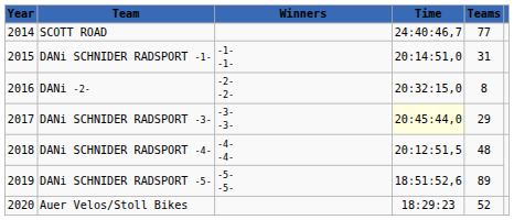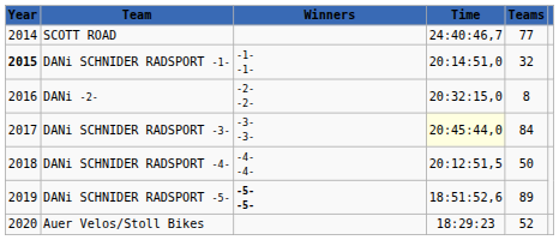DANi SCHNIDER RADSPORT -1- | Year: normal -> bold
DANi SCHNIDER RADSPORT -1- | Teams: 31 -> 32
DANi SCHNIDER RADSPORT -3- | Teams: 29 -> 84
DANi SCHNIDER RADSPORT -4- | Teams: 48 -> 50
DANi SCHNIDER RADSPORT -5- | Winners: normal -> bold
